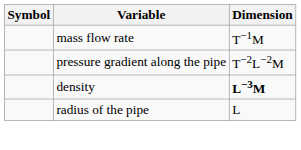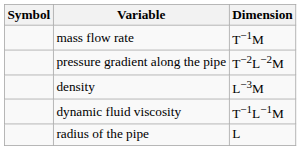density | Dimension: bold -> normal
+ row: dynamic fluid viscosity | T−1L−1M
